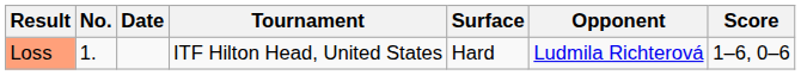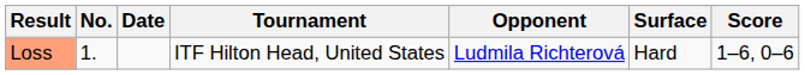columns swapped: Surface <-> Opponent
